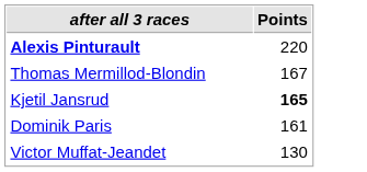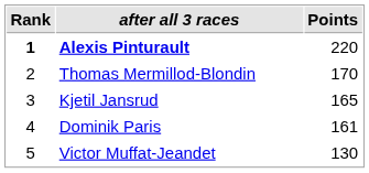+ column: Rank | 1 | 2 | 3 | 4 | 5
Thomas Mermillod-Blondin | Points: 167 -> 170
Kjetil Jansrud | Points: bold -> normal
